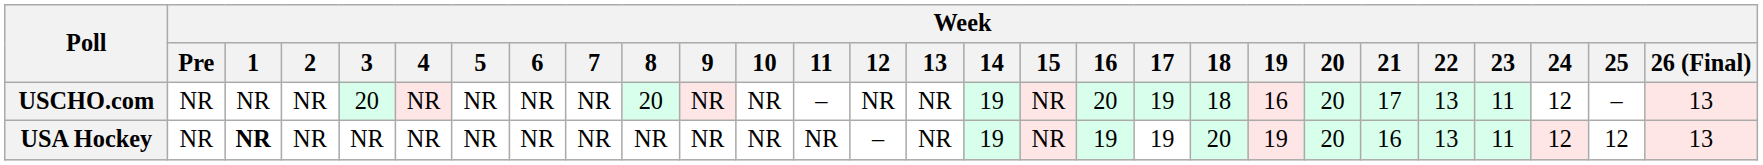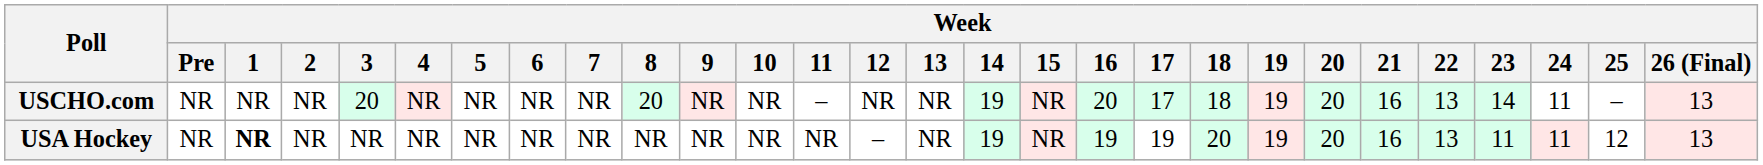USCHO.com | Week / 17: 19 -> 17
USCHO.com | Week / 19: 16 -> 19
USCHO.com | Week / 21: 17 -> 16
USCHO.com | Week / 23: 11 -> 14
USCHO.com | Week / 24: 12 -> 11
USA Hockey | Week / 24: 12 -> 11
